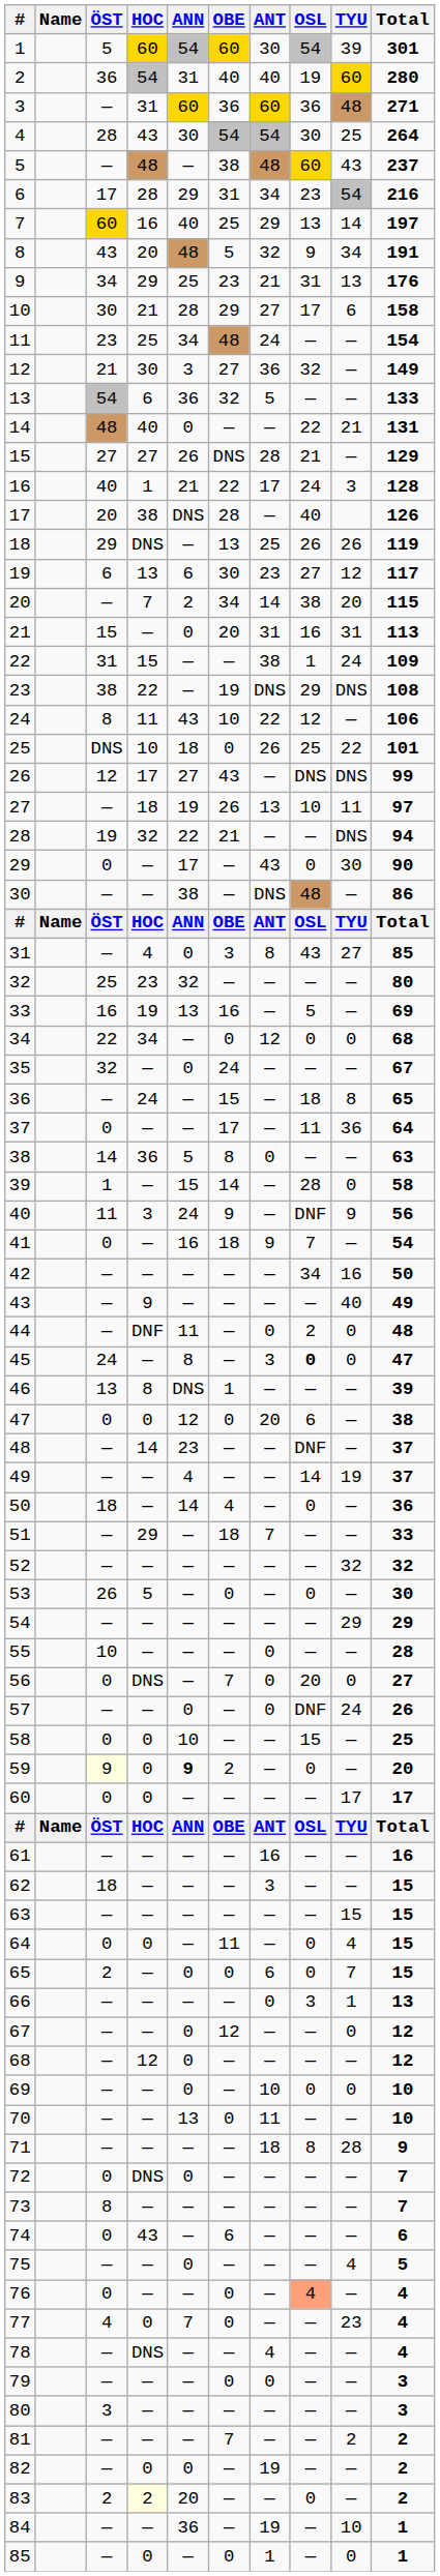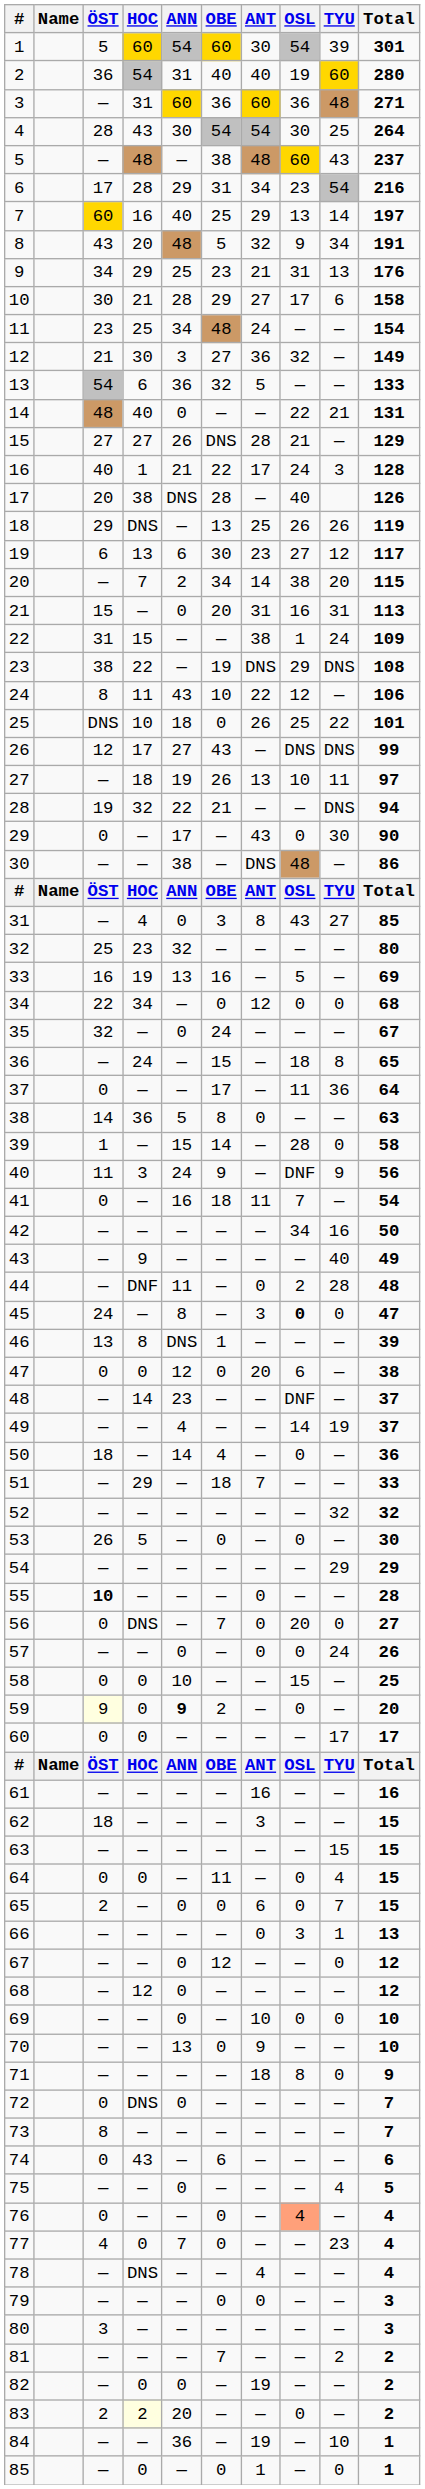41 | ANT: 9 -> 11
44 | TYU: 0 -> 28
55 | ÖST: normal -> bold
57 | OSL: DNF -> 0
70 | ANT: 11 -> 9
71 | TYU: 28 -> 0
